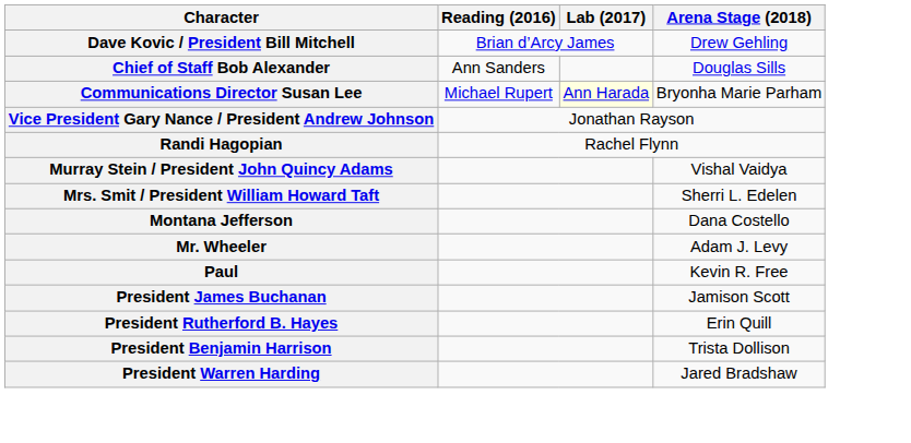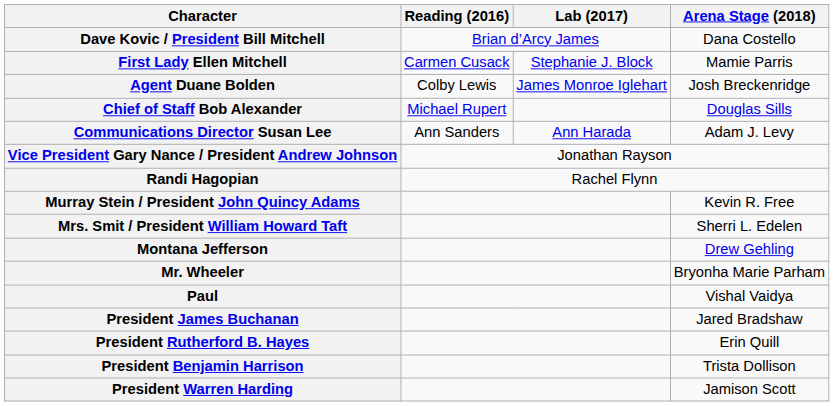Dave Kovic / President Bill Mitchell | Arena Stage (2018): Drew Gehling -> Dana Costello
+ row: First Lady Ellen Mitchell | Carmen Cusack | Stephanie J. Block | Mamie Parris
+ row: Agent Duane Bolden | Colby Lewis | James Monroe Iglehart | Josh Breckenridge
Chief of Staff Bob Alexander | Reading (2016): Ann Sanders -> Michael Rupert
Communications Director Susan Lee | Reading (2016): Michael Rupert -> Ann Sanders
Communications Director Susan Lee | Lab (2017): lightyellow background -> no background
Communications Director Susan Lee | Arena Stage (2018): Bryonha Marie Parham -> Adam J. Levy
Murray Stein / President John Quincy Adams | Arena Stage (2018): Vishal Vaidya -> Kevin R. Free
Montana Jefferson | Arena Stage (2018): Dana Costello -> Drew Gehling
Mr. Wheeler | Arena Stage (2018): Adam J. Levy -> Bryonha Marie Parham
Paul | Arena Stage (2018): Kevin R. Free -> Vishal Vaidya
President James Buchanan | Arena Stage (2018): Jamison Scott -> Jared Bradshaw
President Warren Harding | Arena Stage (2018): Jared Bradshaw -> Jamison Scott
